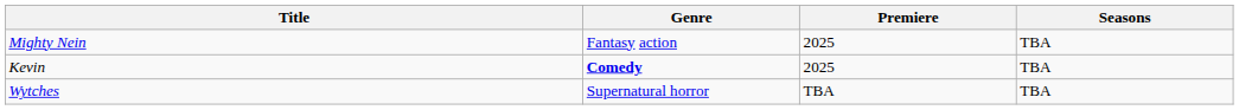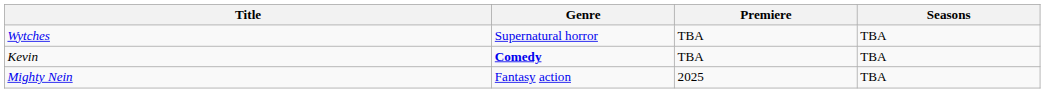rows swapped: Mighty Nein <-> Wytches
Kevin | Premiere: 2025 -> TBA
